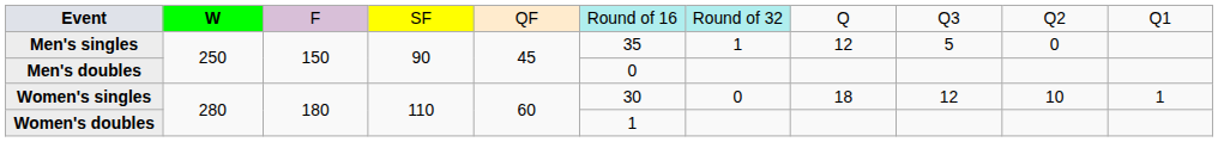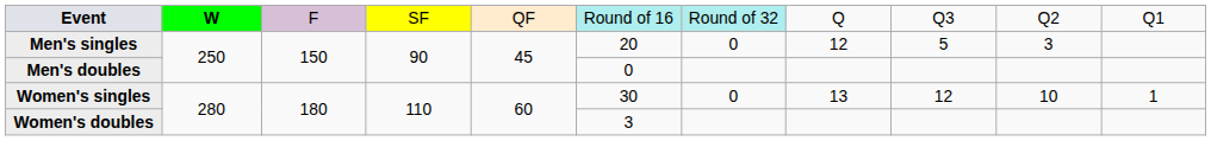Men's singles | column 6: 35 -> 20
Men's singles | column 7: 1 -> 0
Men's singles | column 10: 0 -> 3
Women's singles | column 8: 18 -> 13
Women's doubles | column 6: 1 -> 3
